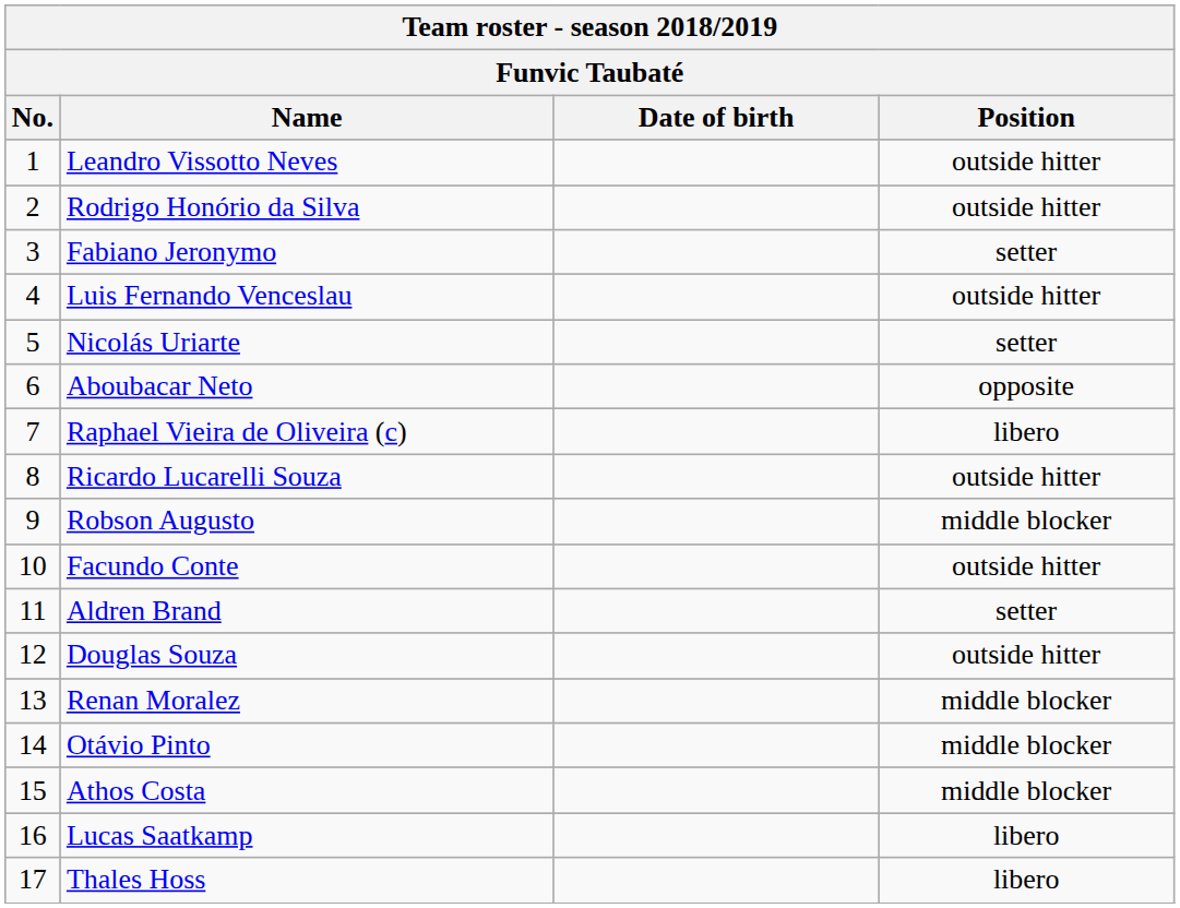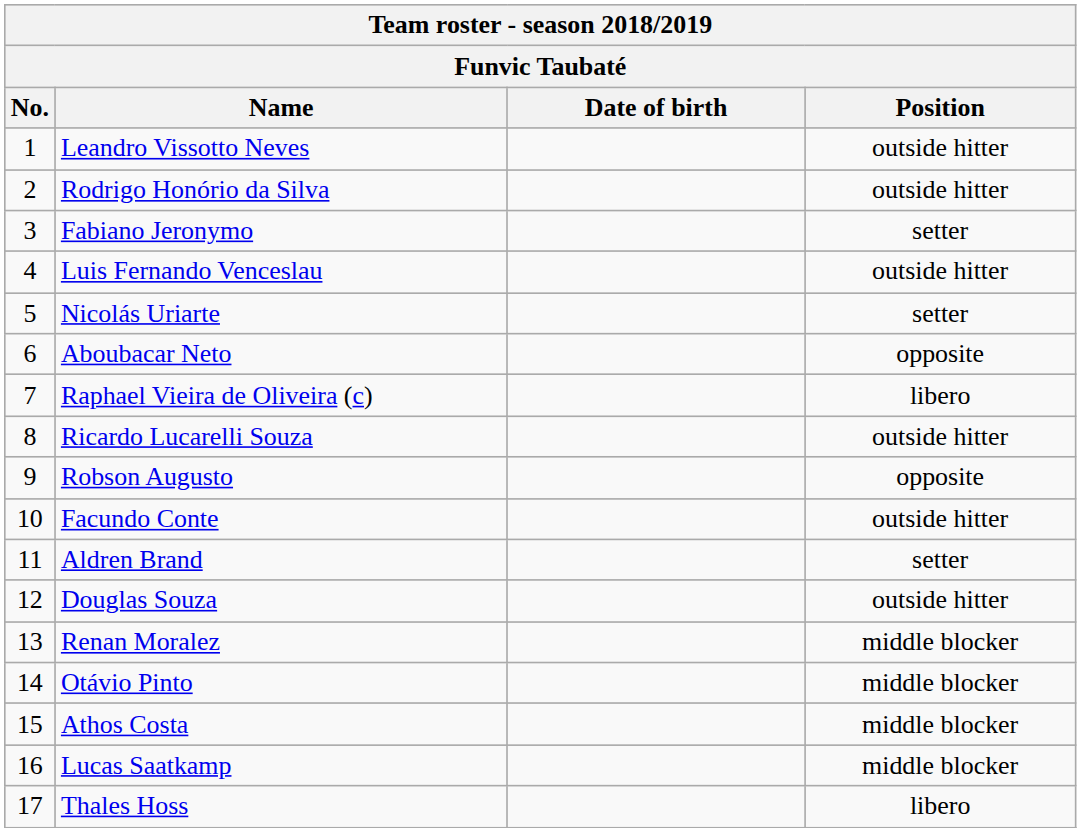Robson Augusto | Position: middle blocker -> opposite
Lucas Saatkamp | Position: libero -> middle blocker
